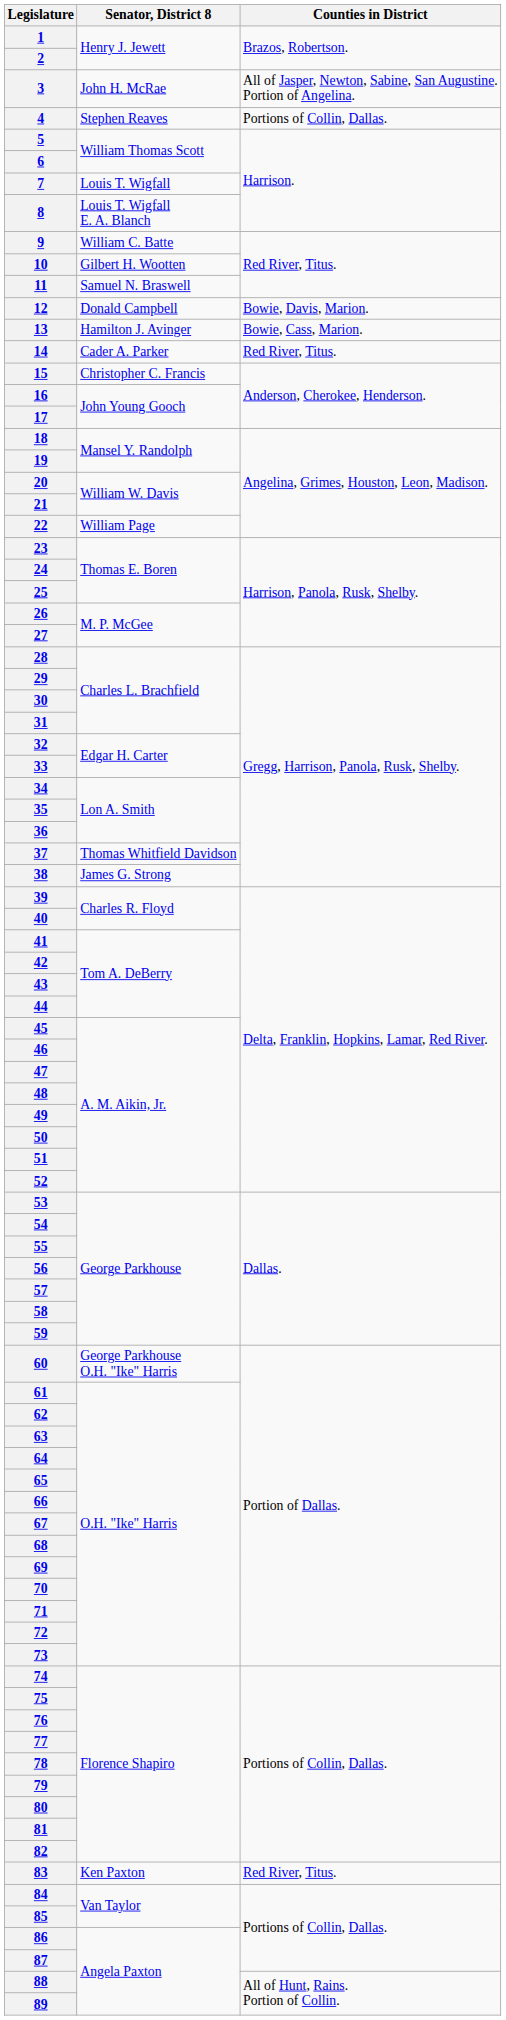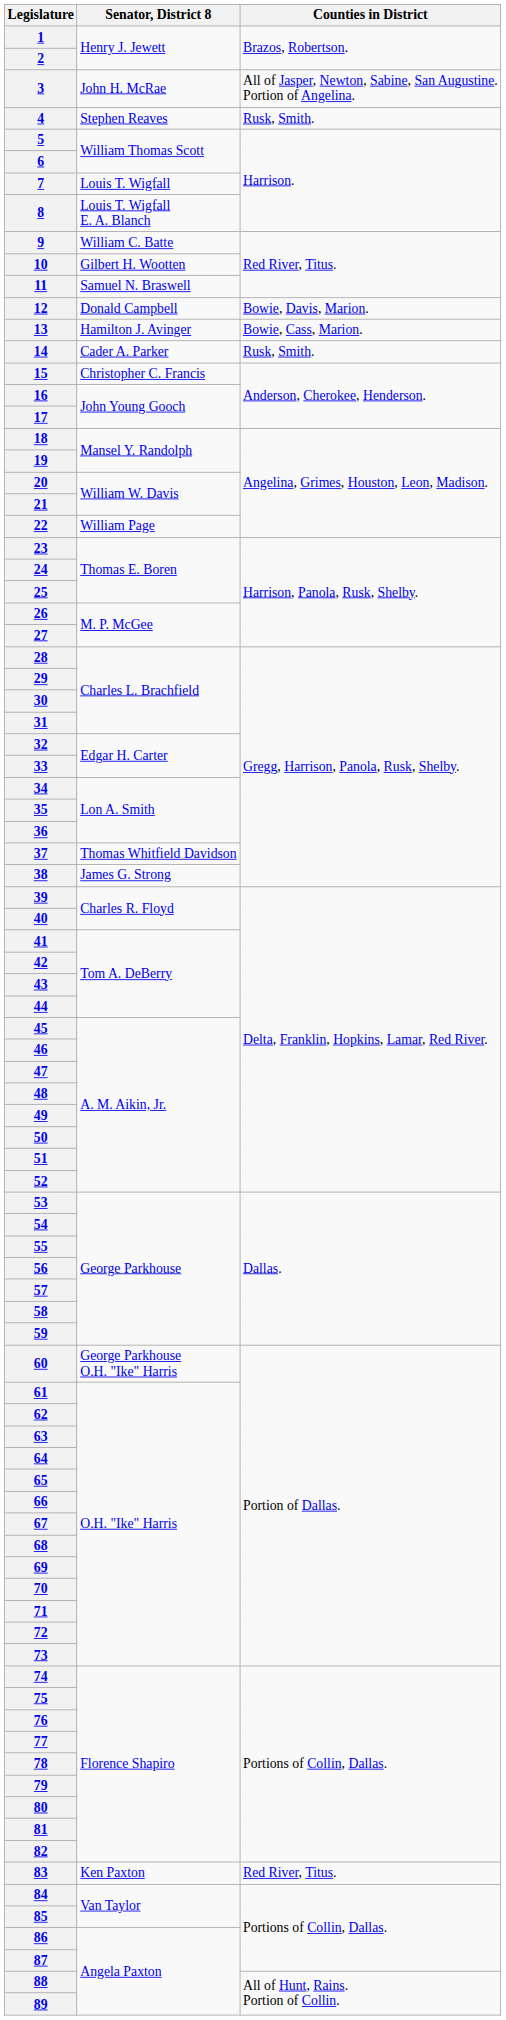4 | Counties in District: Portions of Collin, Dallas. -> Rusk, Smith.
14 | Counties in District: Red River, Titus. -> Rusk, Smith.
